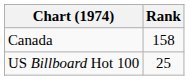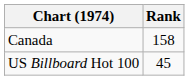US Billboard Hot 100 | Rank: 25 -> 45
